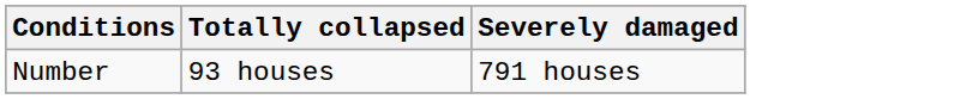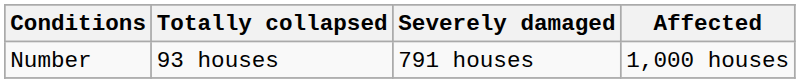+ column: Affected | 1,000 houses
